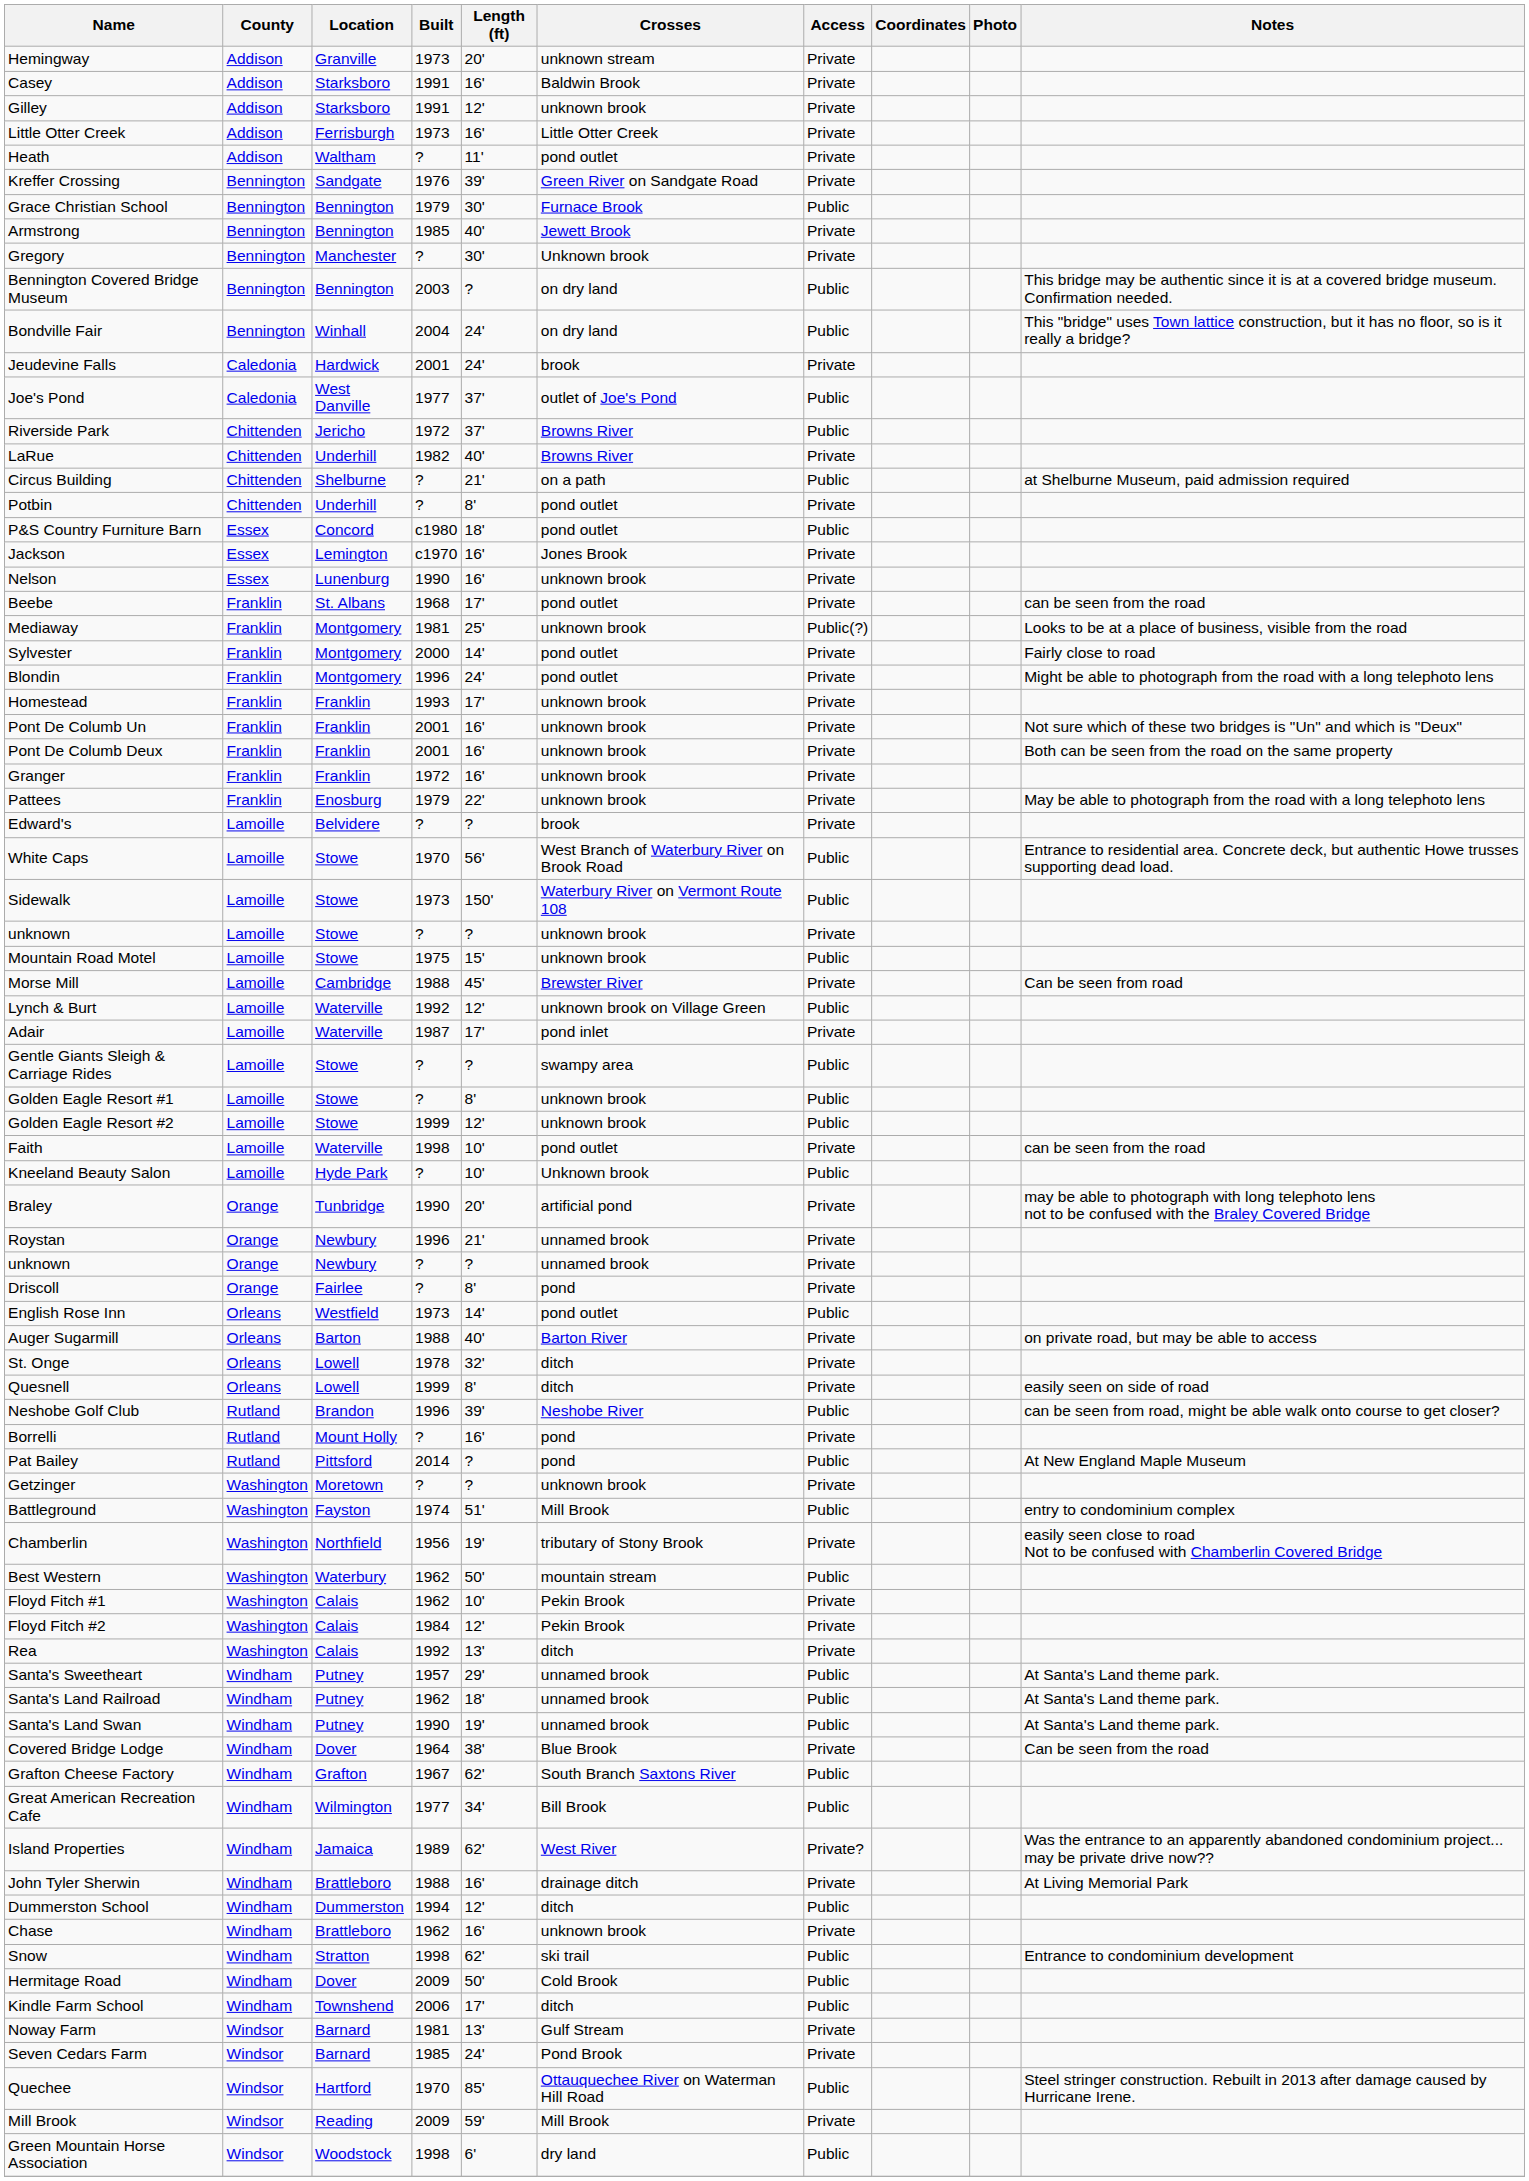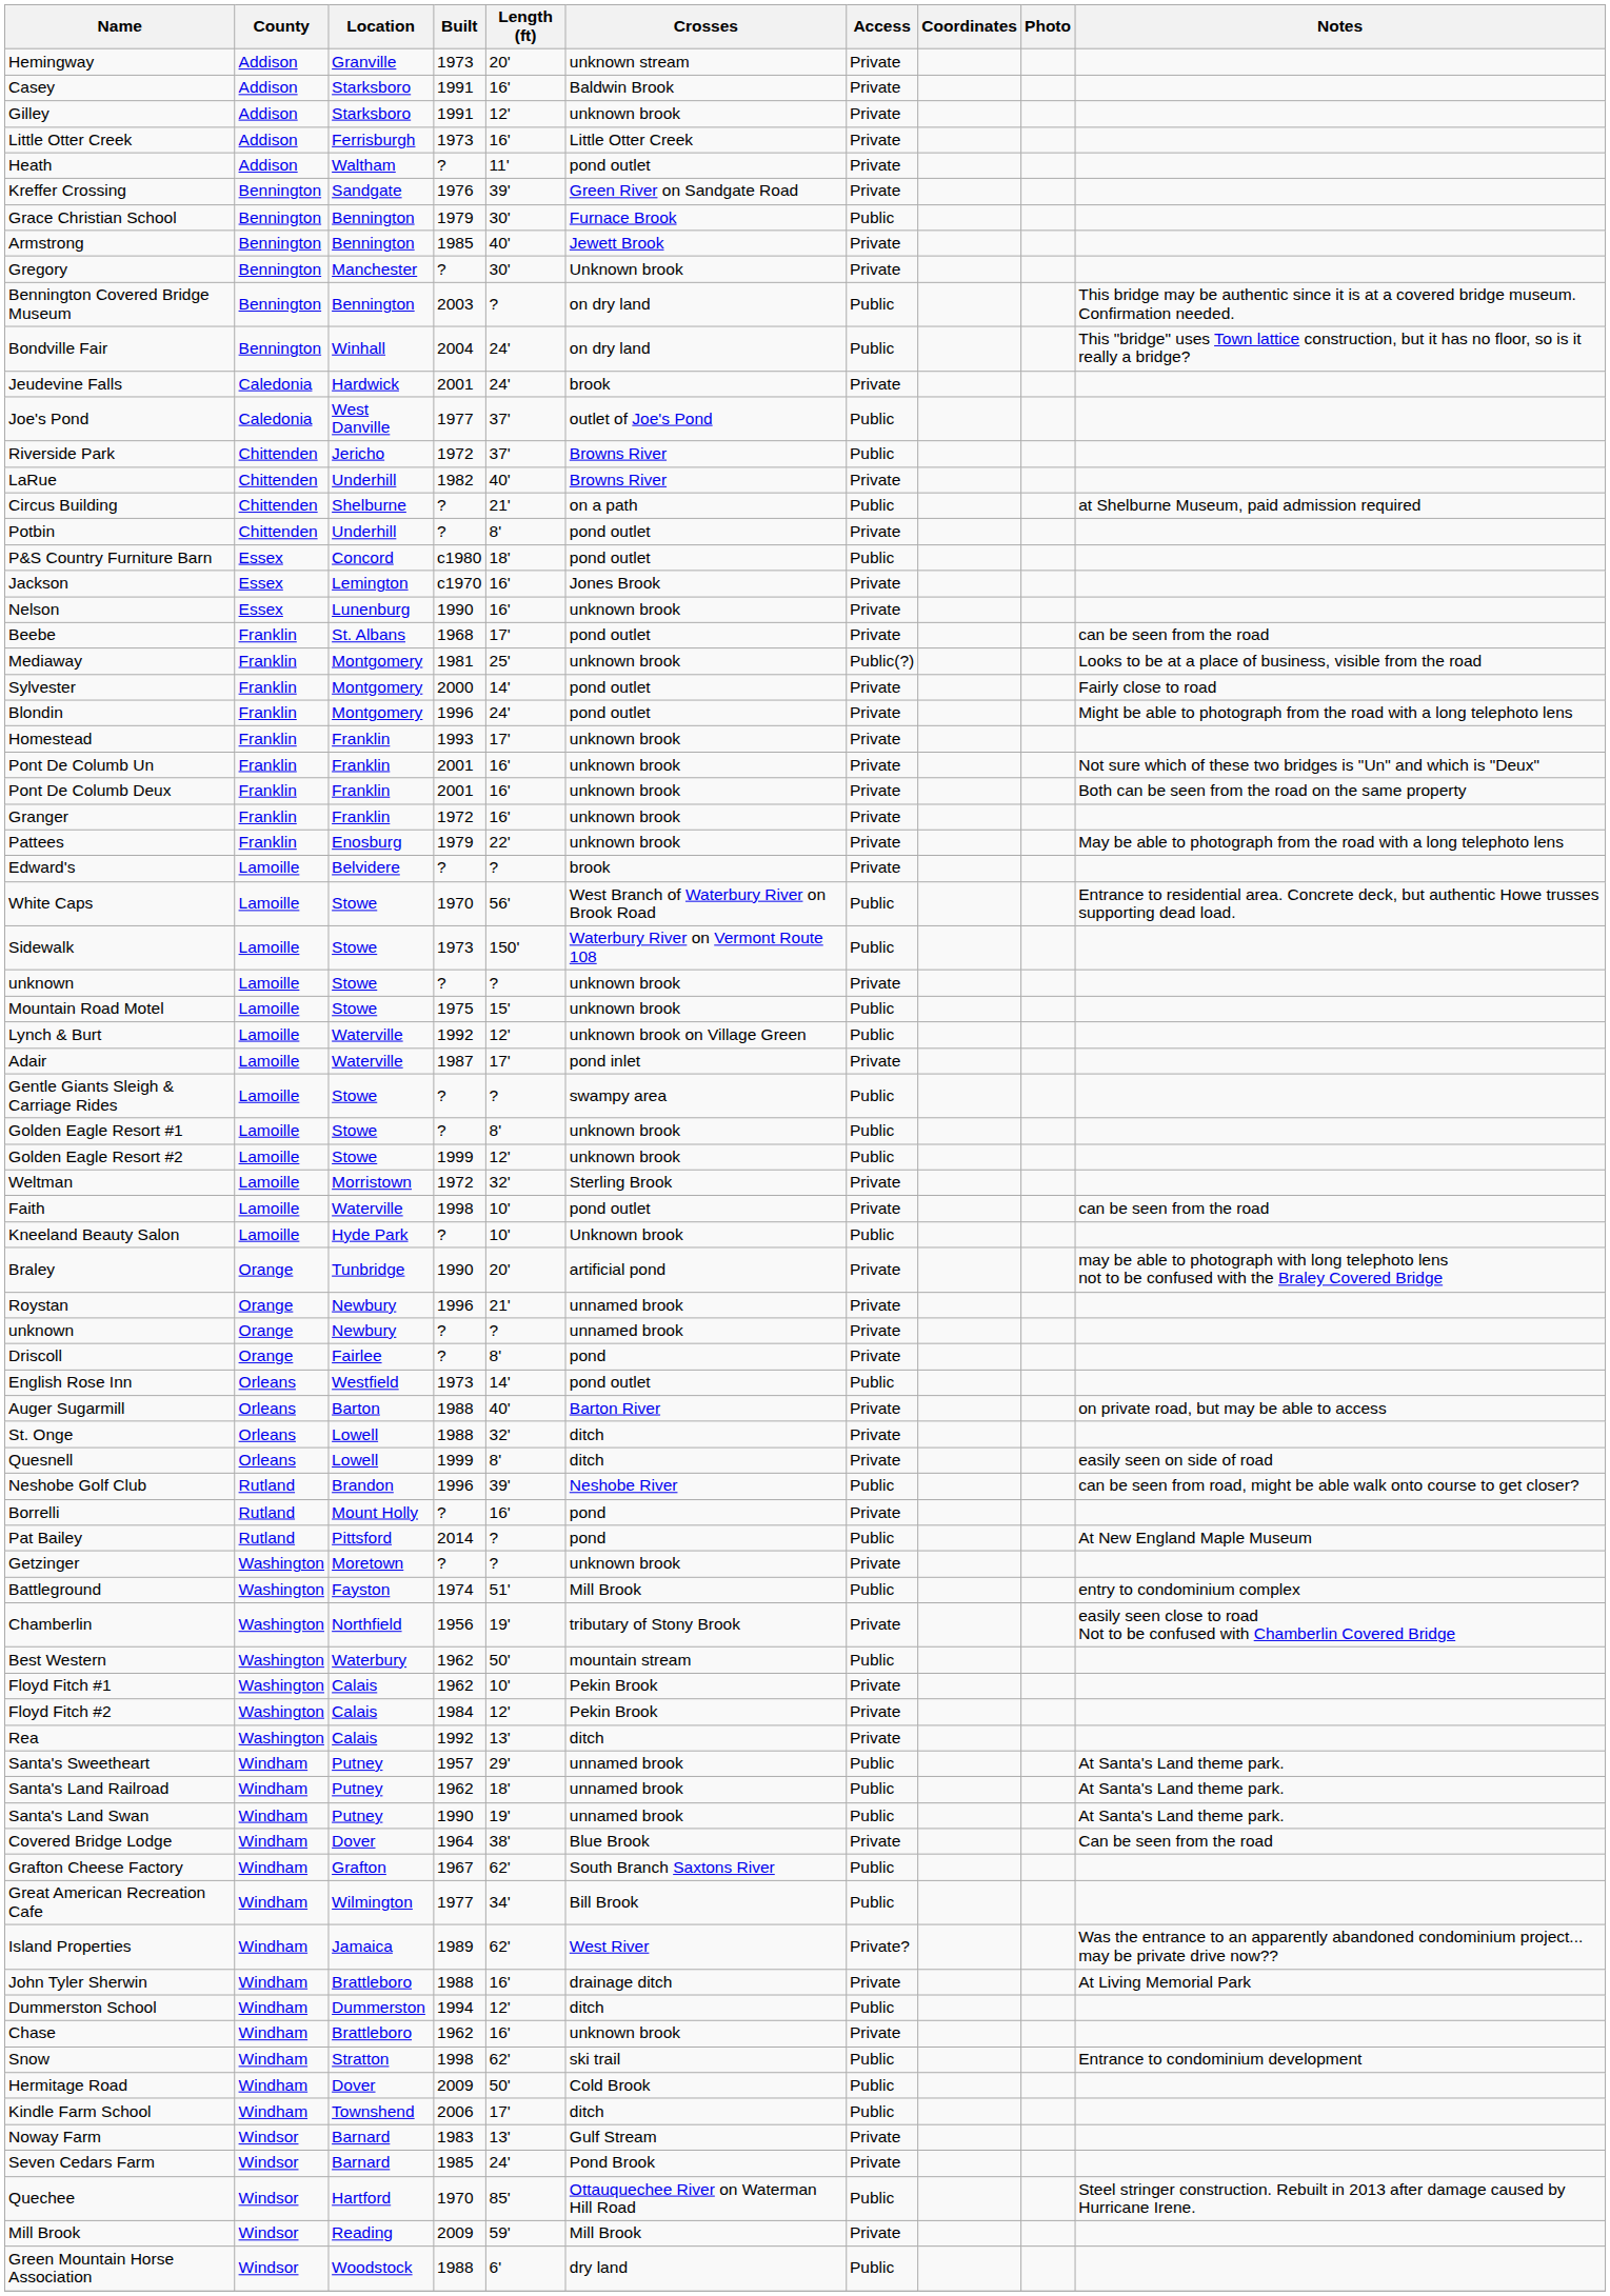- row: Morse Mill | Lamoille | Cambridge | 1988 | 45' | Brewster River | Private | Can be seen from road
+ row: Weltman | Lamoille | Morristown | 1972 | 32' | Sterling Brook | Private
St. Onge | Built: 1978 -> 1988
Noway Farm | Built: 1981 -> 1983
Green Mountain Horse Association | Built: 1998 -> 1988
